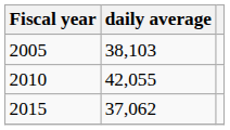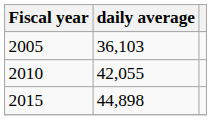2005 | daily average: 38,103 -> 36,103
2015 | daily average: 37,062 -> 44,898
